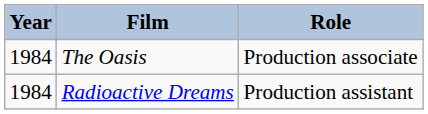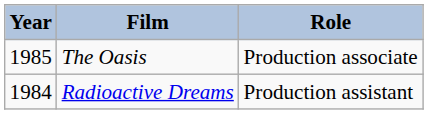The Oasis | Year: 1984 -> 1985
